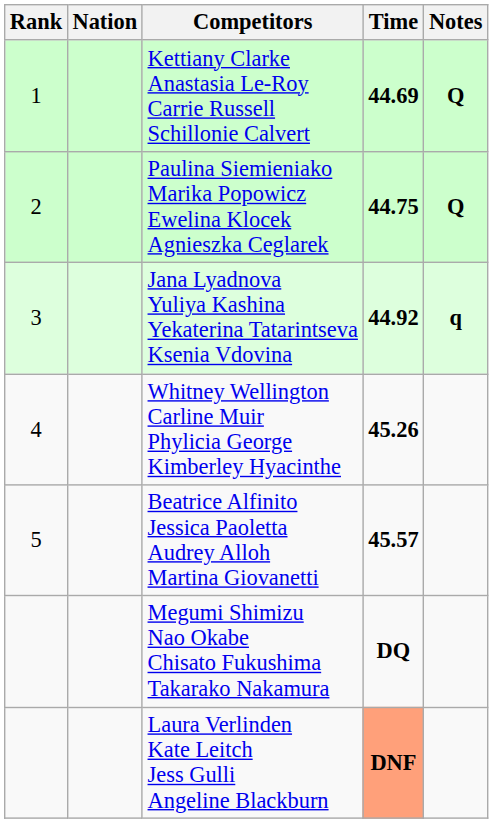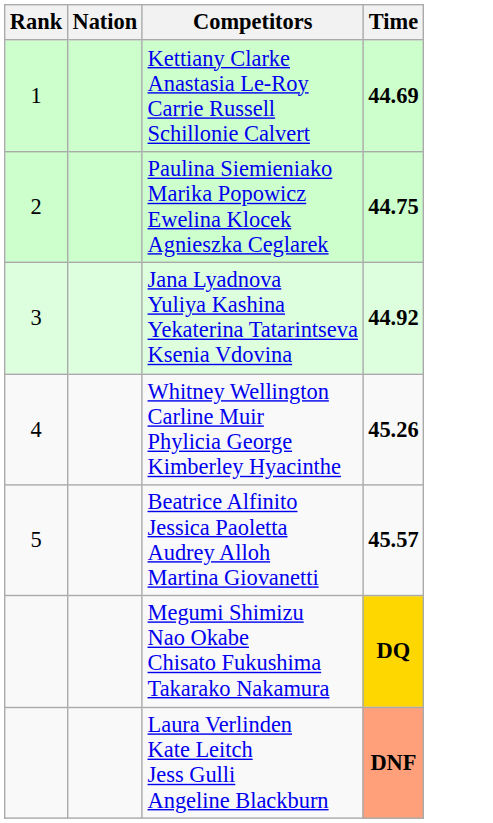- column: Notes | Q | Q | q
Megumi Shimizu Nao Okabe Chisato Fukushima Takarako Nakamura | Time: no background -> gold background
